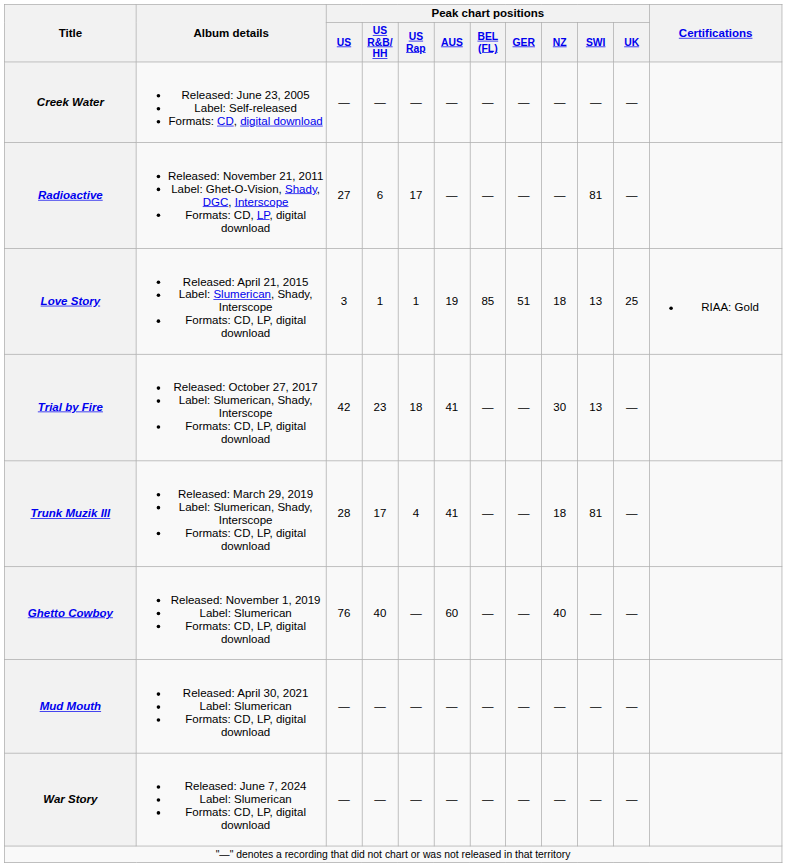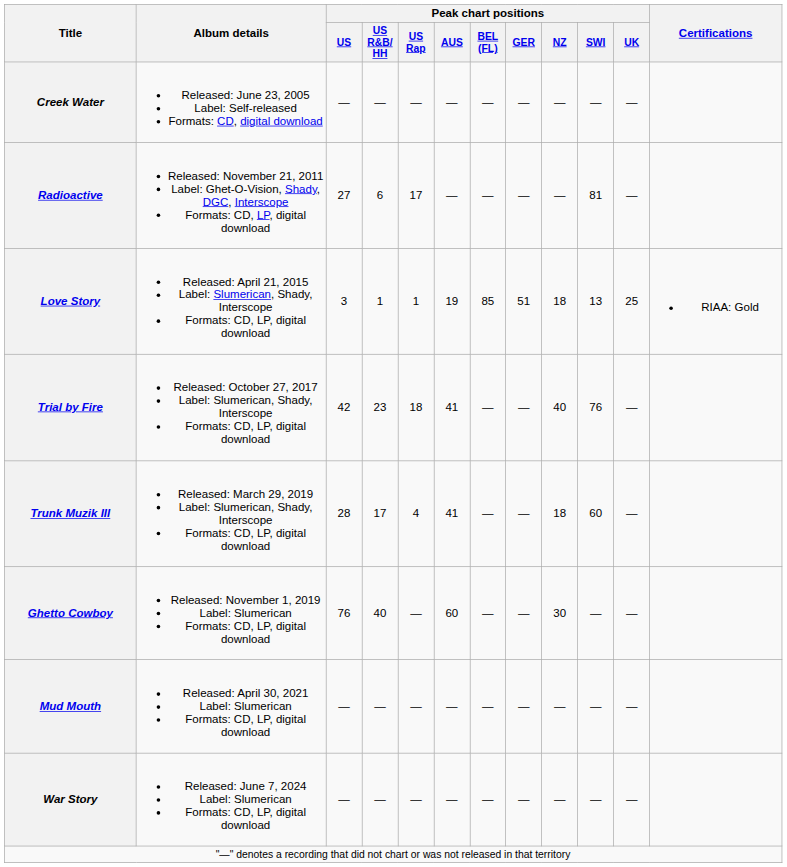Trial by Fire | Peak chart positions / NZ: 30 -> 40
Trial by Fire | Peak chart positions / SWI: 13 -> 76
Trunk Muzik III | Peak chart positions / SWI: 81 -> 60
Ghetto Cowboy | Peak chart positions / NZ: 40 -> 30
